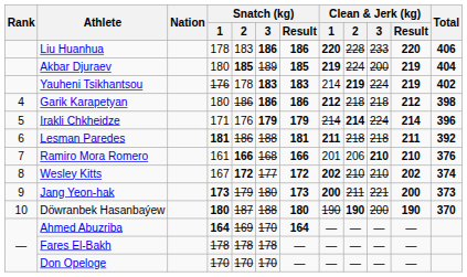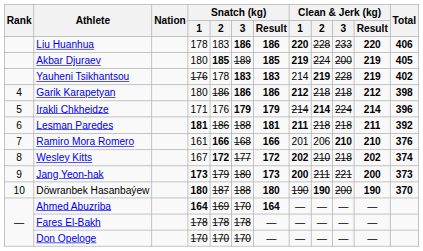Akbar Djuraev | Total: 404 -> 405
Yauheni Tsikhantsou | Clean & Jerk (kg) / 3: 224 -> 228
Wesley Kitts | Clean & Jerk (kg) / 3: 210 -> 218
